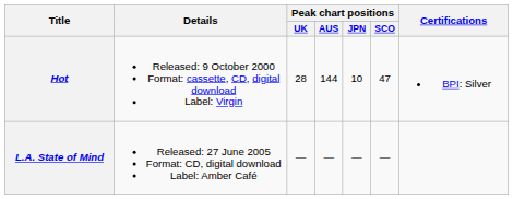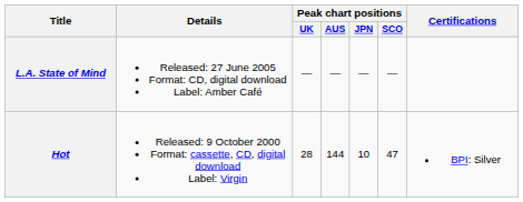rows swapped: Hot <-> L.A. State of Mind
